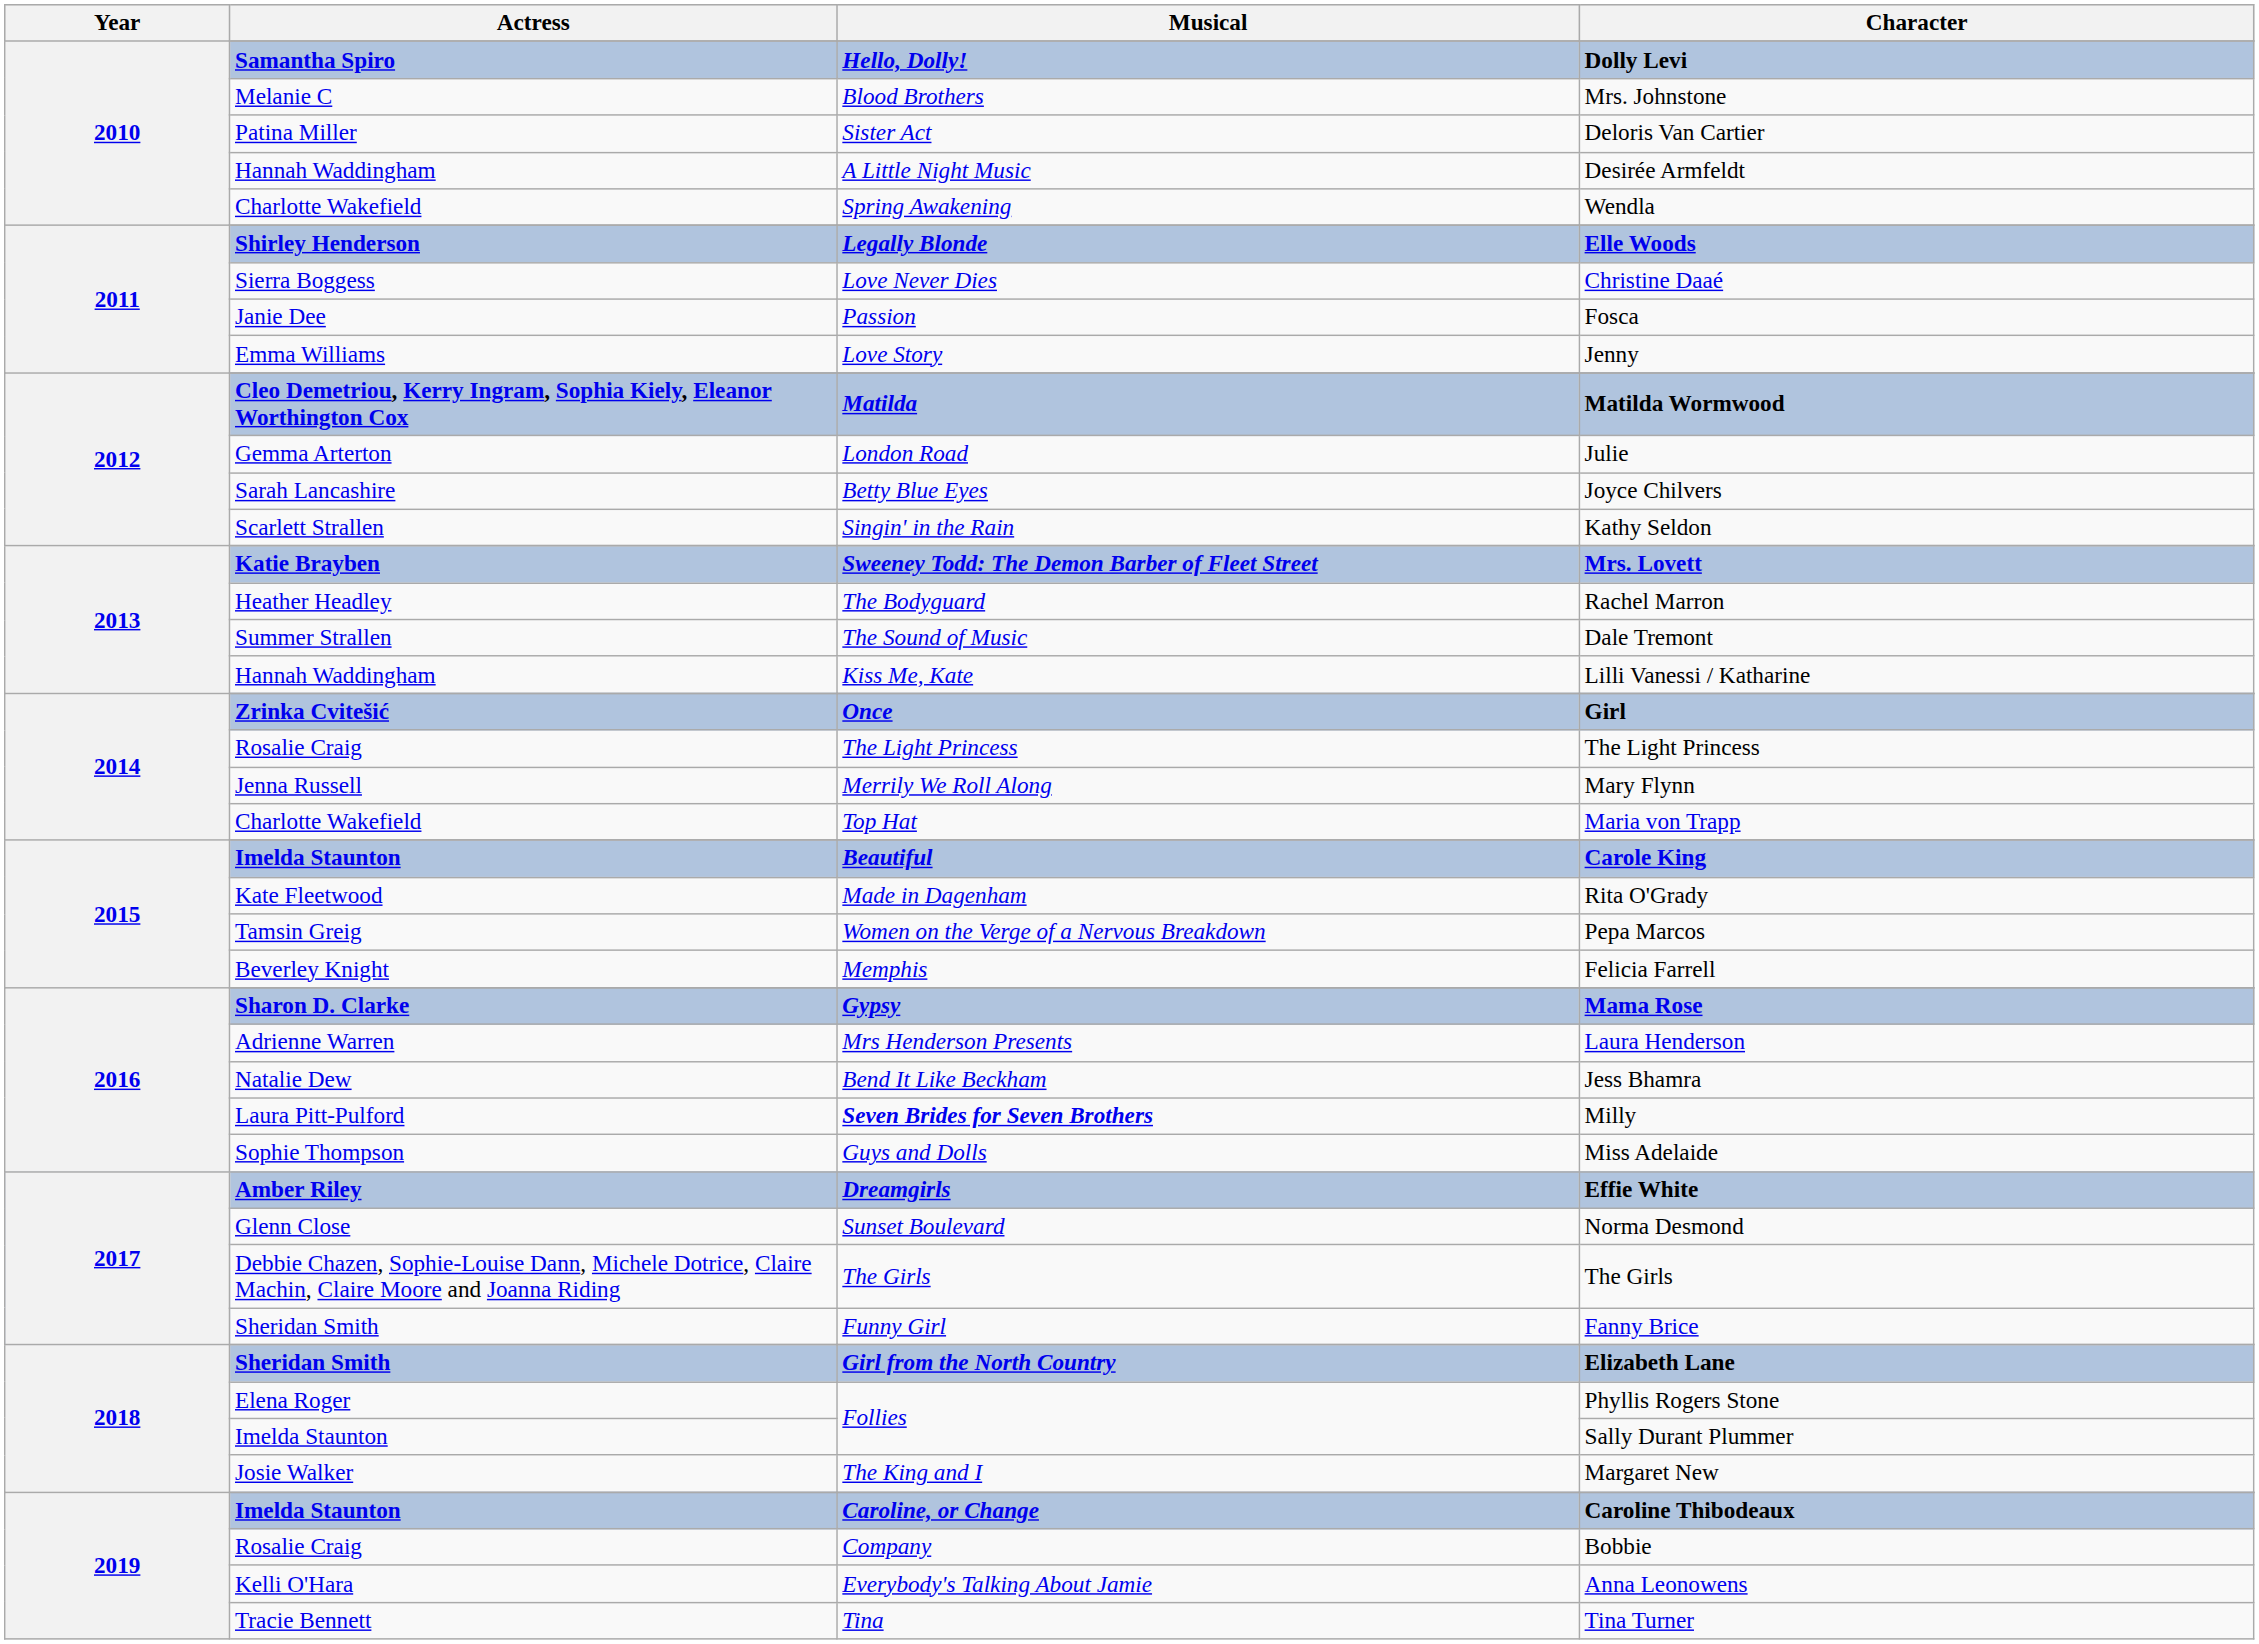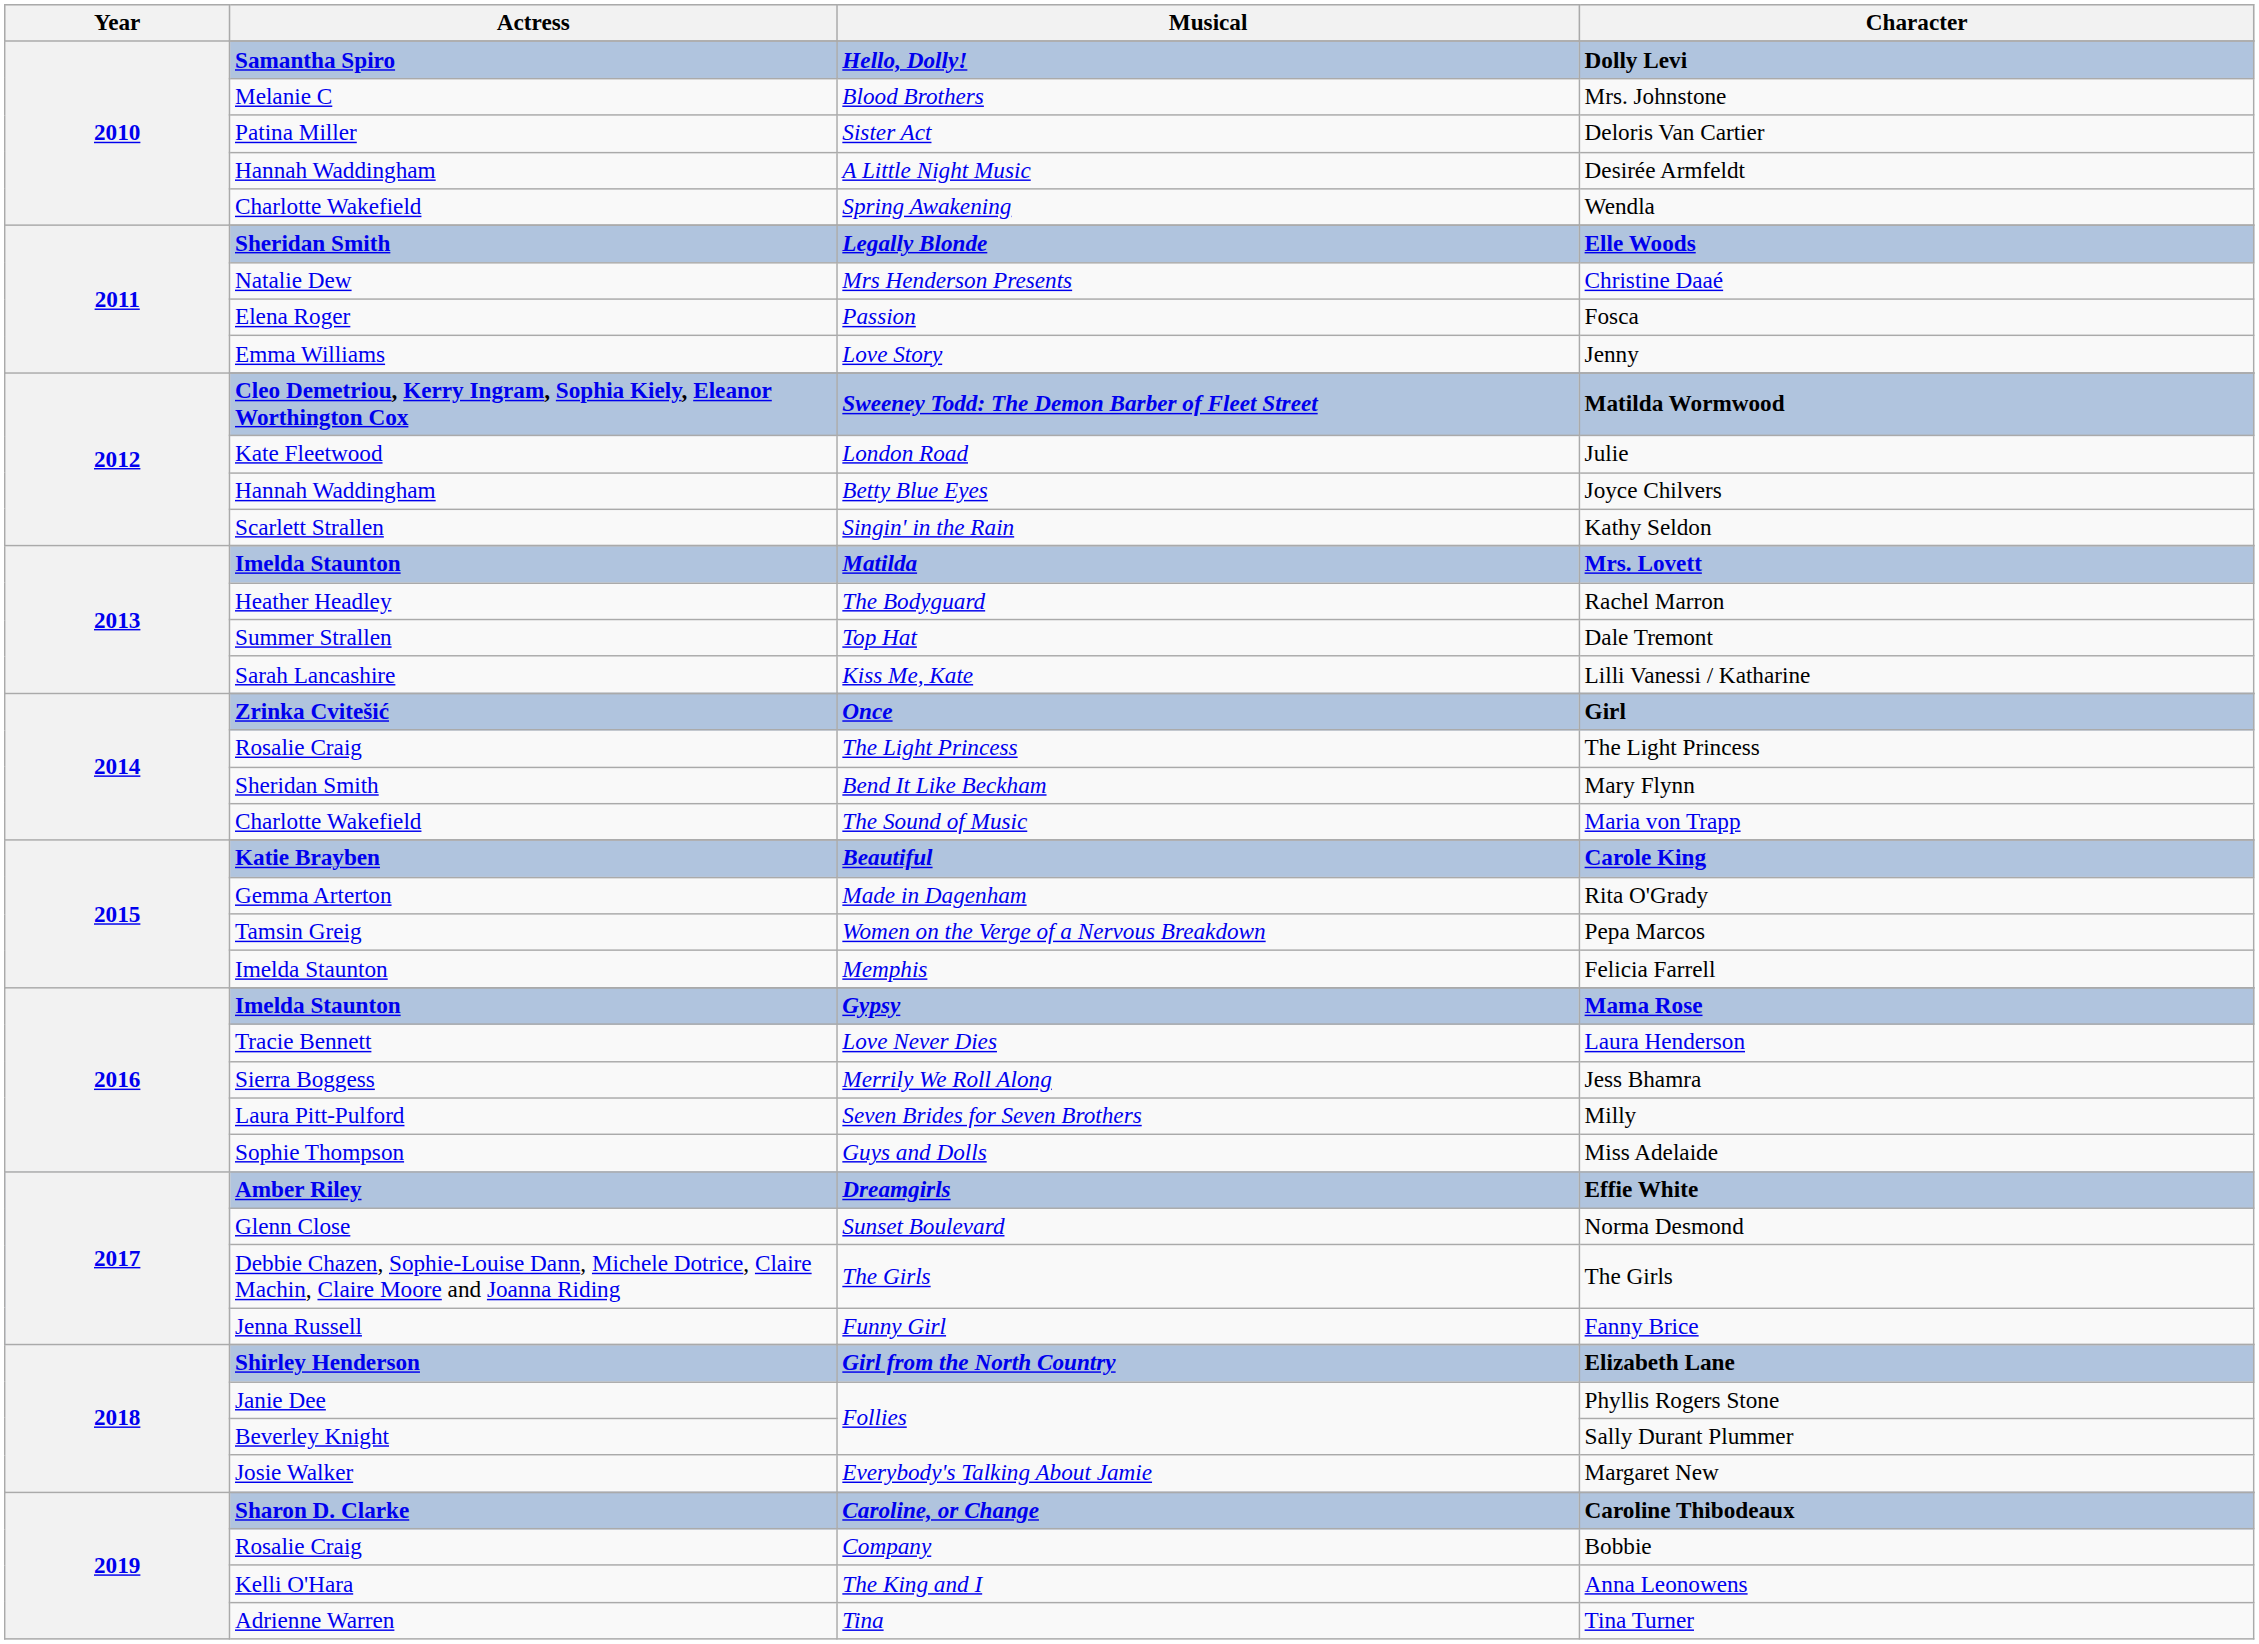Elle Woods | Actress: Shirley Henderson -> Sheridan Smith
Christine Daaé | Actress: Sierra Boggess -> Natalie Dew
Christine Daaé | Musical: Love Never Dies -> Mrs Henderson Presents
Fosca | Actress: Janie Dee -> Elena Roger
Matilda Wormwood | Musical: Matilda -> Sweeney Todd: The Demon Barber of Fleet Street
Julie | Actress: Gemma Arterton -> Kate Fleetwood
Joyce Chilvers | Actress: Sarah Lancashire -> Hannah Waddingham
Mrs. Lovett | Actress: Katie Brayben -> Imelda Staunton
Mrs. Lovett | Musical: Sweeney Todd: The Demon Barber of Fleet Street -> Matilda
Dale Tremont | Musical: The Sound of Music -> Top Hat
Lilli Vanessi / Katharine | Actress: Hannah Waddingham -> Sarah Lancashire
Mary Flynn | Actress: Jenna Russell -> Sheridan Smith
Mary Flynn | Musical: Merrily We Roll Along -> Bend It Like Beckham
Maria von Trapp | Musical: Top Hat -> The Sound of Music
Carole King | Actress: Imelda Staunton -> Katie Brayben
Rita O'Grady | Actress: Kate Fleetwood -> Gemma Arterton
Felicia Farrell | Actress: Beverley Knight -> Imelda Staunton
Mama Rose | Actress: Sharon D. Clarke -> Imelda Staunton
Laura Henderson | Actress: Adrienne Warren -> Tracie Bennett
Laura Henderson | Musical: Mrs Henderson Presents -> Love Never Dies
Jess Bhamra | Actress: Natalie Dew -> Sierra Boggess
Jess Bhamra | Musical: Bend It Like Beckham -> Merrily We Roll Along
Milly | Musical: bold -> normal
Fanny Brice | Actress: Sheridan Smith -> Jenna Russell
Elizabeth Lane | Actress: Sheridan Smith -> Shirley Henderson
Phyllis Rogers Stone | Actress: Elena Roger -> Janie Dee
Sally Durant Plummer | Actress: Imelda Staunton -> Beverley Knight
Margaret New | Musical: The King and I -> Everybody's Talking About Jamie
Caroline Thibodeaux | Actress: Imelda Staunton -> Sharon D. Clarke
Anna Leonowens | Musical: Everybody's Talking About Jamie -> The King and I
Tina Turner | Actress: Tracie Bennett -> Adrienne Warren
